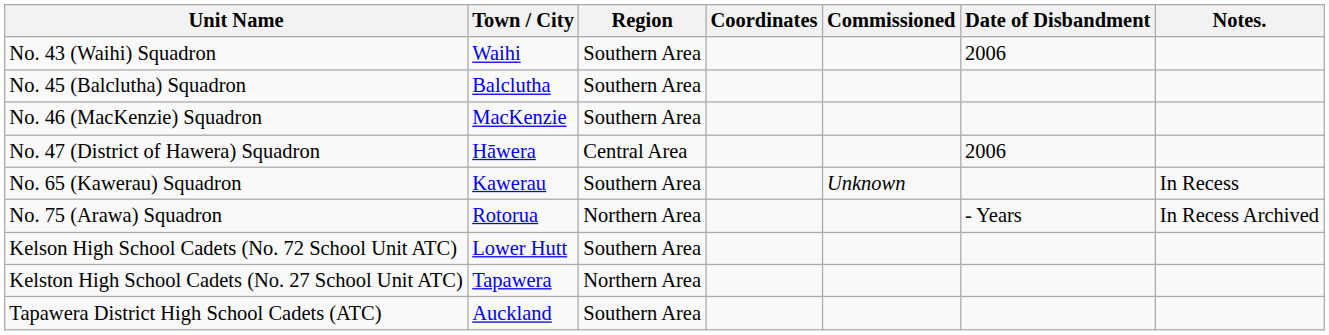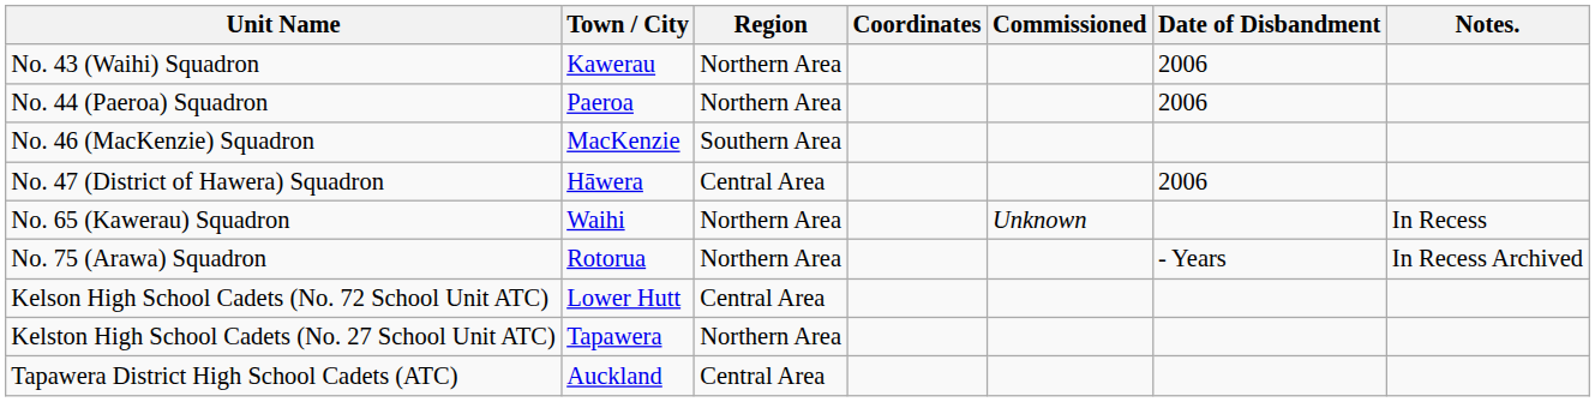No. 43 (Waihi) Squadron | Town / City: Waihi -> Kawerau
No. 43 (Waihi) Squadron | Region: Southern Area -> Northern Area
+ row: No. 44 (Paeroa) Squadron | Paeroa | Northern Area | 2006
- row: No. 45 (Balclutha) Squadron | Balclutha | Southern Area
No. 65 (Kawerau) Squadron | Town / City: Kawerau -> Waihi
No. 65 (Kawerau) Squadron | Region: Southern Area -> Northern Area
Kelson High School Cadets (No. 72 School Unit ATC) | Region: Southern Area -> Central Area
Tapawera District High School Cadets (ATC) | Region: Southern Area -> Central Area
